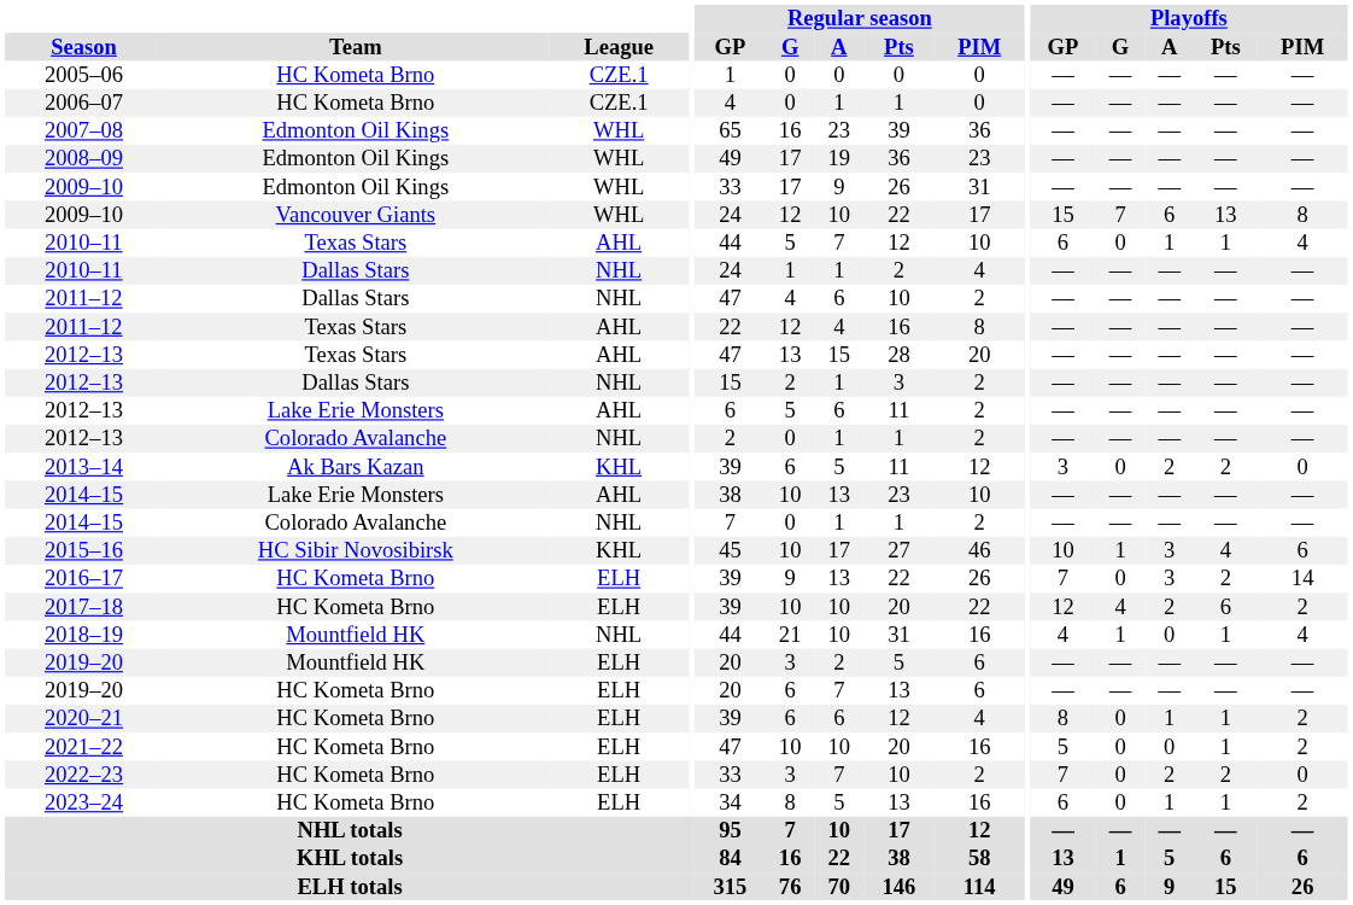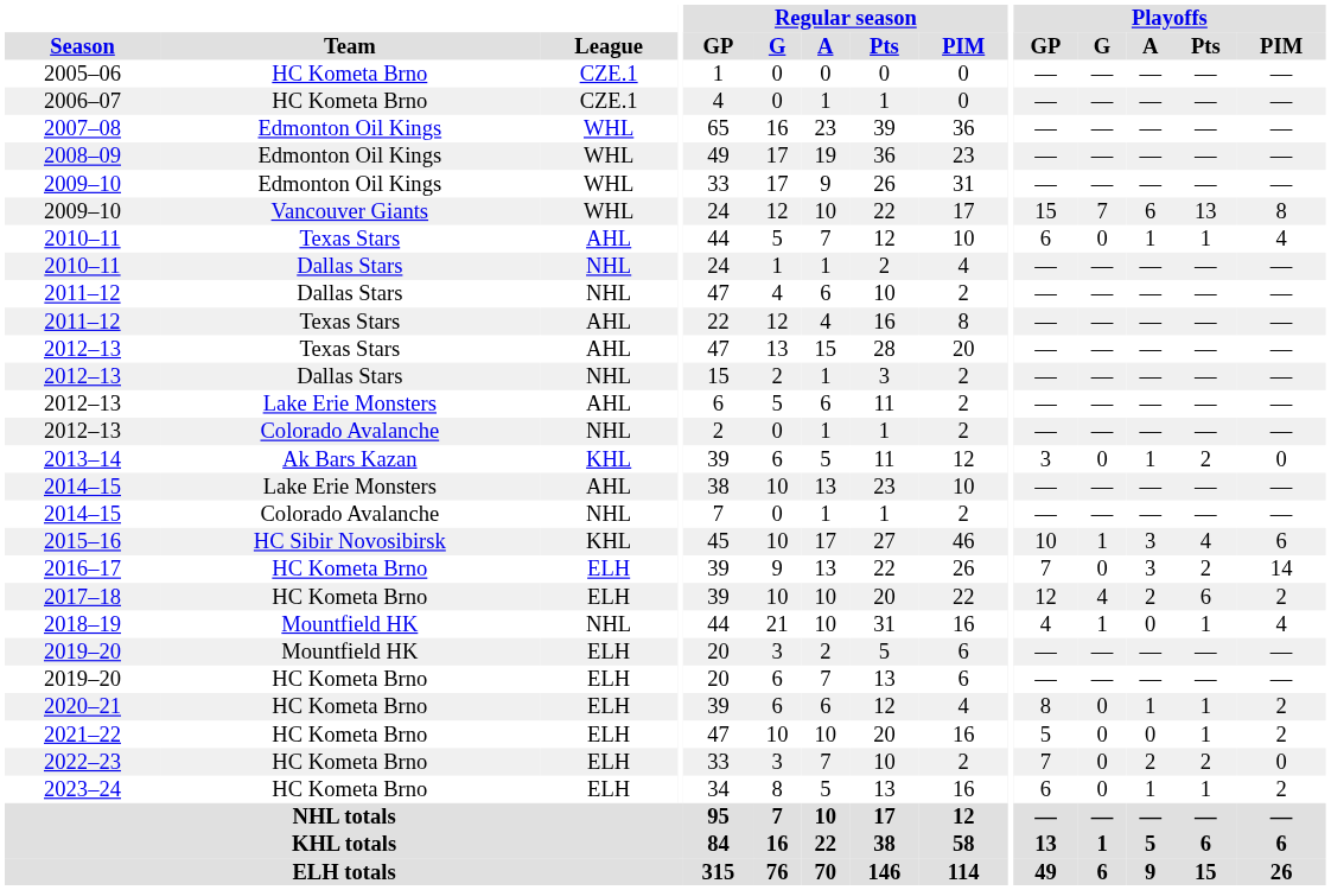2013–14 | Playoffs / A: 2 -> 1
